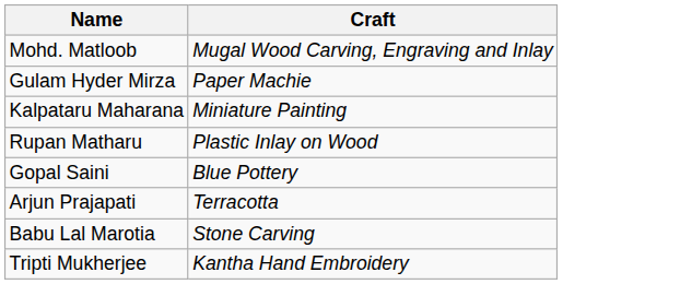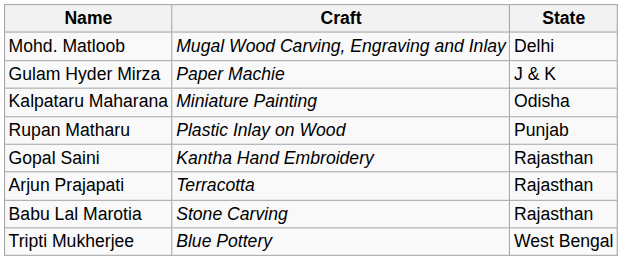+ column: State | Delhi | J & K | Odisha | Punjab | Rajasthan | Rajasthan | Rajasthan | West Bengal
Gopal Saini | Craft: Blue Pottery -> Kantha Hand Embroidery
Tripti Mukherjee | Craft: Kantha Hand Embroidery -> Blue Pottery
